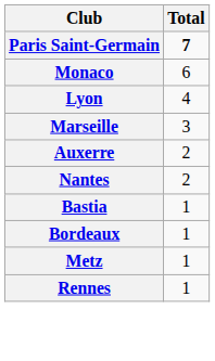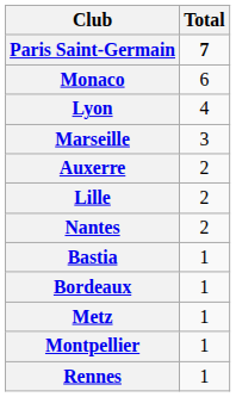+ row: Lille | 2
+ row: Montpellier | 1
